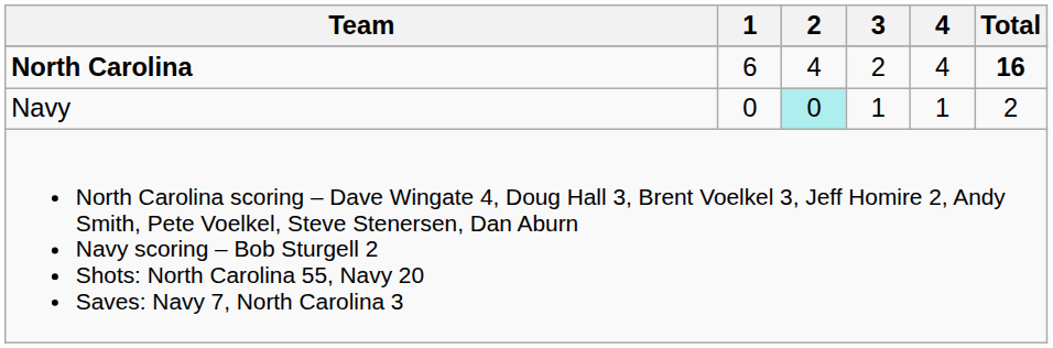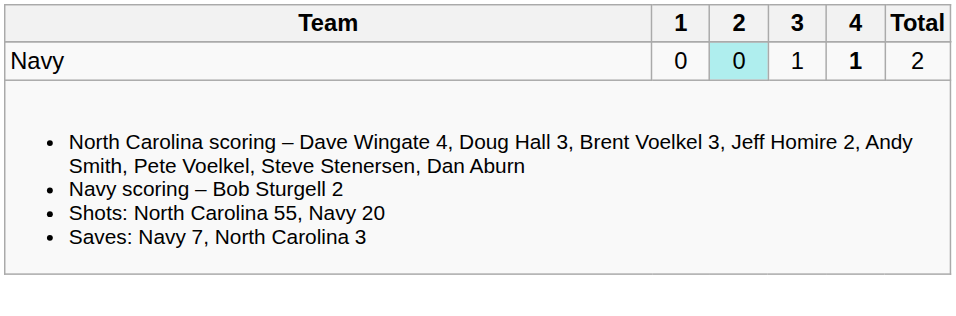- row: North Carolina | 6 | 4 | 2 | 4 | 16
Navy | 4: normal -> bold
